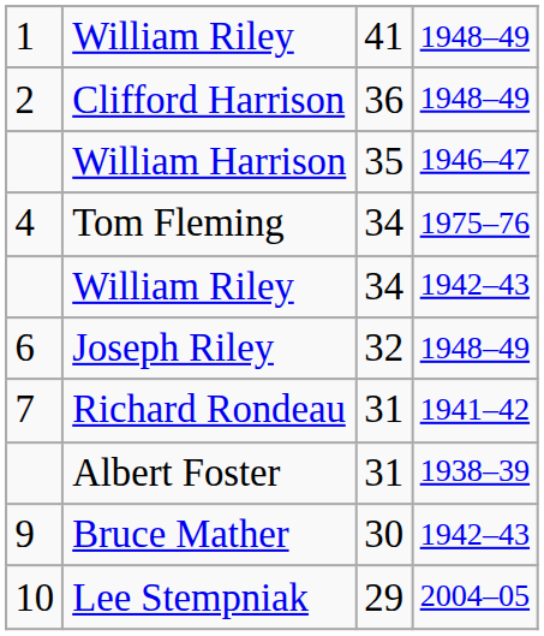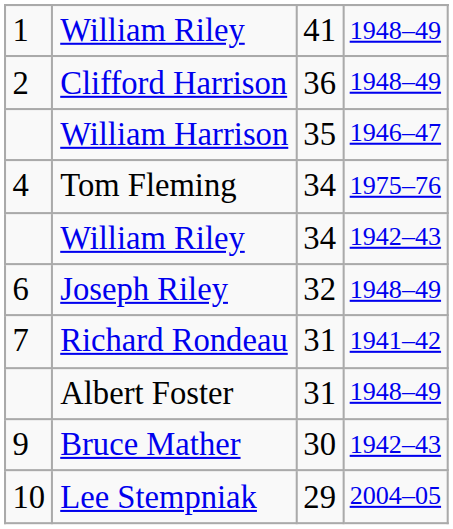Albert Foster | column 4: 1938–39 -> 1948–49
